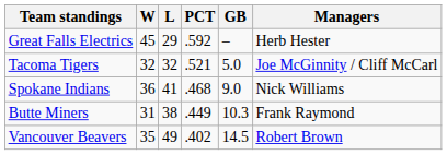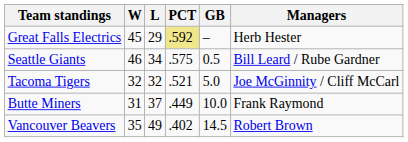Great Falls Electrics | PCT: no background -> khaki background
+ row: Seattle Giants | 46 | 34 | .575 | 0.5 | Bill Leard / Rube Gardner
- row: Spokane Indians | 36 | 41 | .468 | 9.0 | Nick Williams
Butte Miners | L: 38 -> 37
Butte Miners | GB: 10.3 -> 10.0
